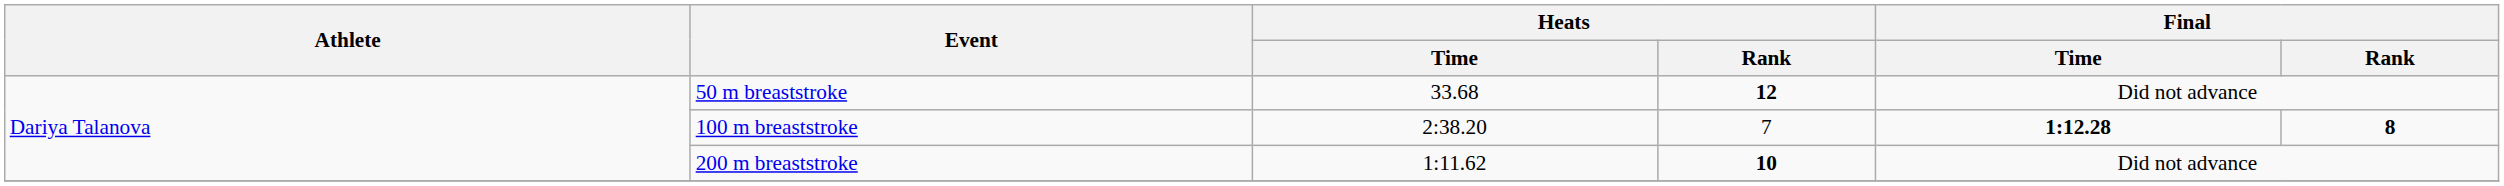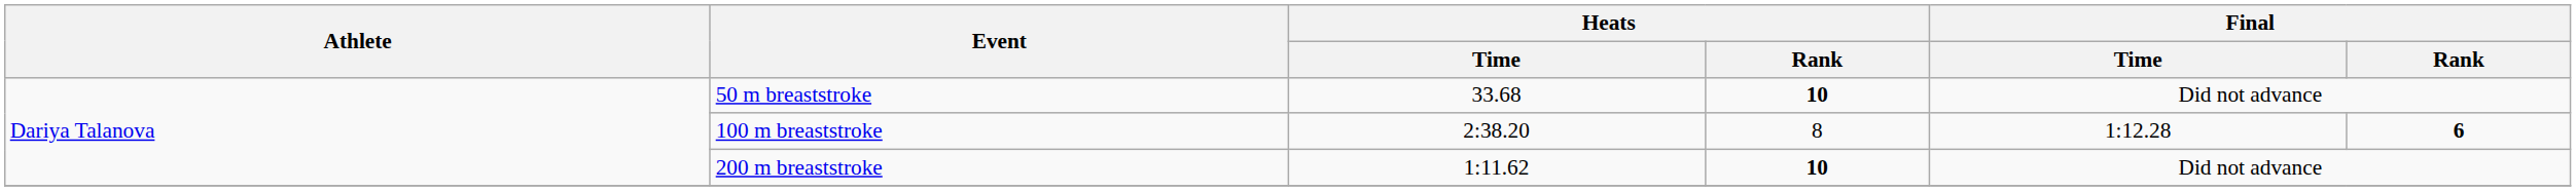50 m breaststroke | Heats / Rank: 12 -> 10
100 m breaststroke | Heats / Rank: 7 -> 8
100 m breaststroke | Final / Time: bold -> normal
100 m breaststroke | Final / Rank: 8 -> 6
